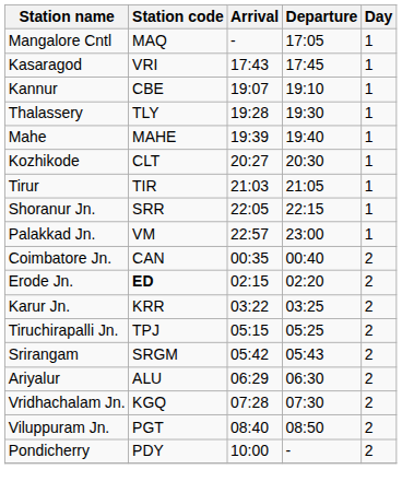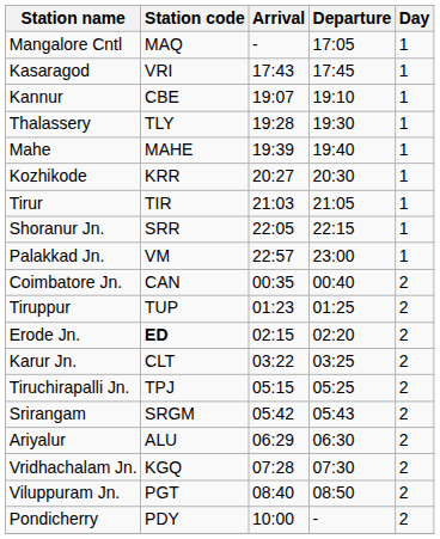Kozhikode | Station code: CLT -> KRR
+ row: Tiruppur | TUP | 01:23 | 01:25 | 2
Karur Jn. | Station code: KRR -> CLT
